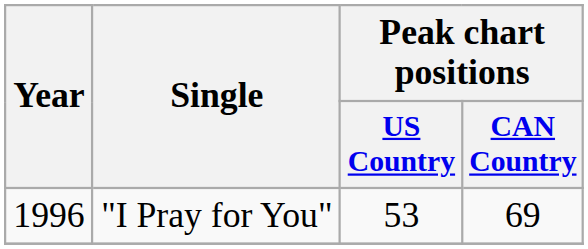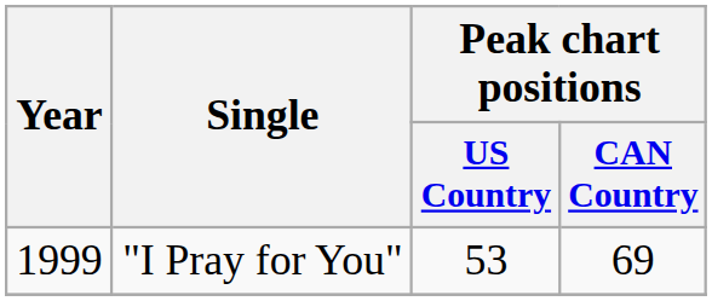"I Pray for You" | Year: 1996 -> 1999
